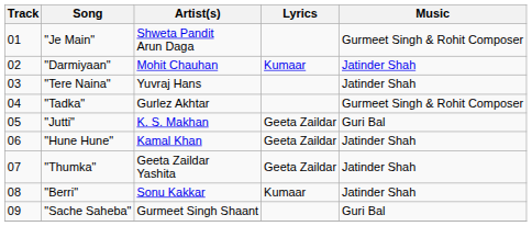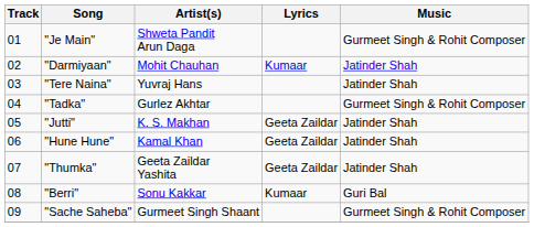"Jutti" | Music: Guri Bal -> Jatinder Shah
"Berri" | Music: Jatinder Shah -> Guri Bal
"Sache Saheba" | Music: Guri Bal -> Gurmeet Singh & Rohit Composer
